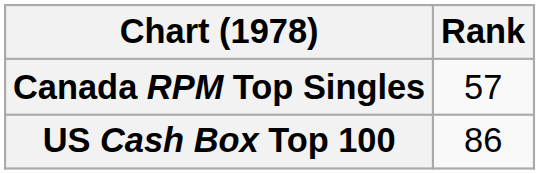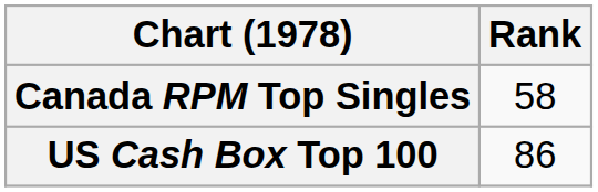Canada RPM Top Singles | Rank: 57 -> 58
